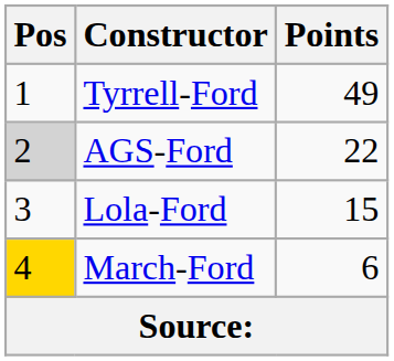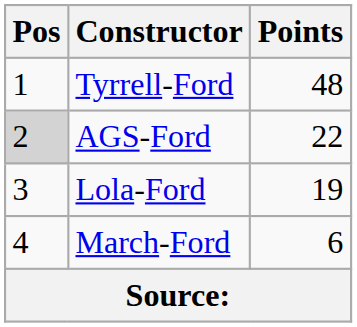Tyrrell-Ford | Points: 49 -> 48
Lola-Ford | Points: 15 -> 19
March-Ford | Pos: gold background -> no background
